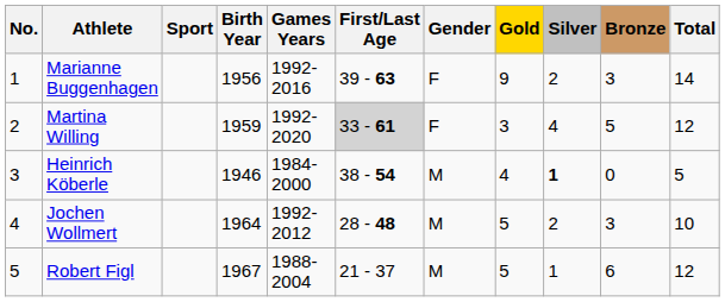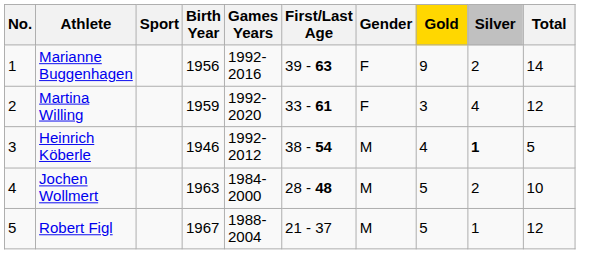- column: Bronze | 3 | 5 | 0 | 3 | 6
Martina Willing | First/Last Age: lightgrey background -> no background
Heinrich Köberle | Games Years: 1984-2000 -> 1992-2012
Jochen Wollmert | Birth Year: 1964 -> 1963
Jochen Wollmert | Games Years: 1992-2012 -> 1984-2000
